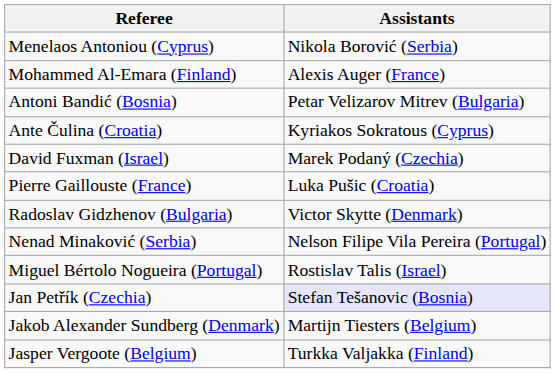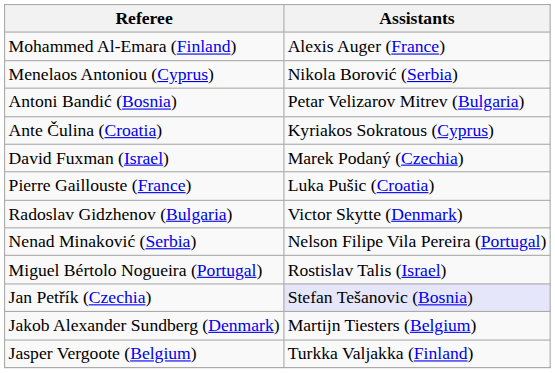rows swapped: Mohammed Al-Emara (Finland) <-> Menelaos Antoniou (Cyprus)
